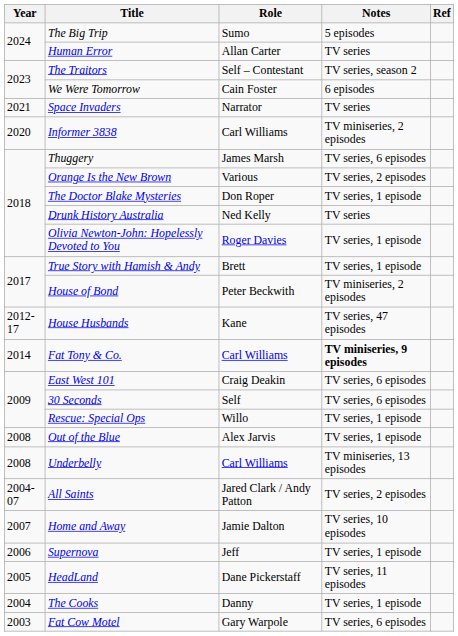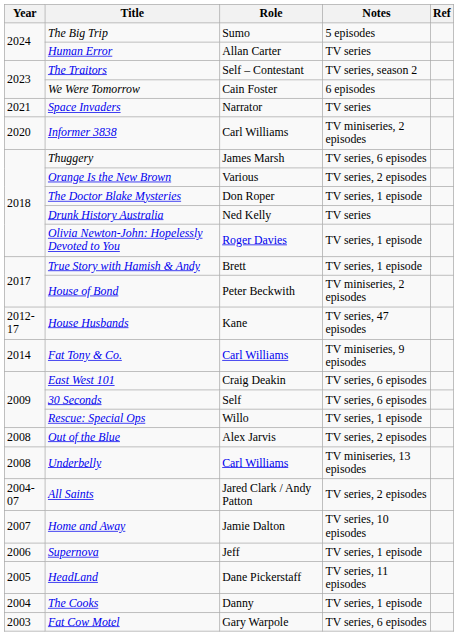Fat Tony & Co. | Notes: bold -> normal
Out of the Blue | Notes: TV series, 1 episode -> TV series, 2 episodes
